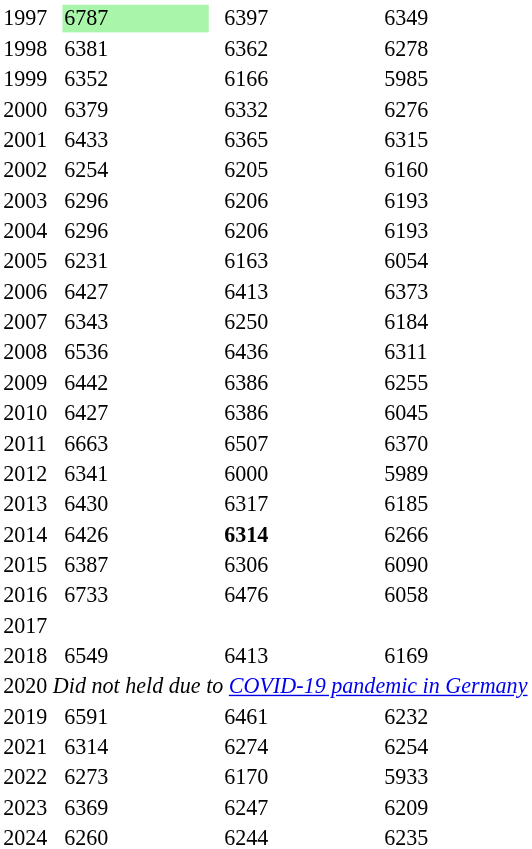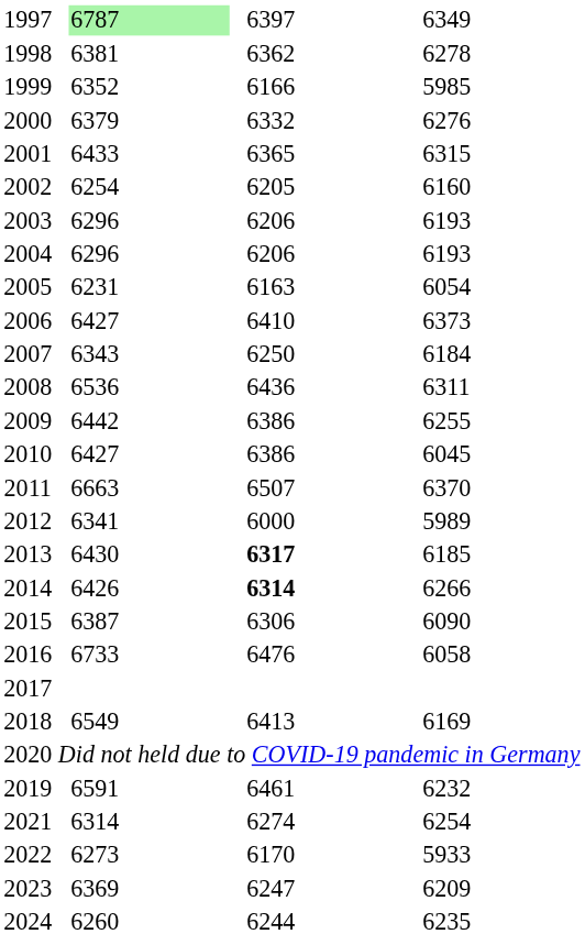2006 | column 5: 6413 -> 6410
2013 | column 5: normal -> bold
